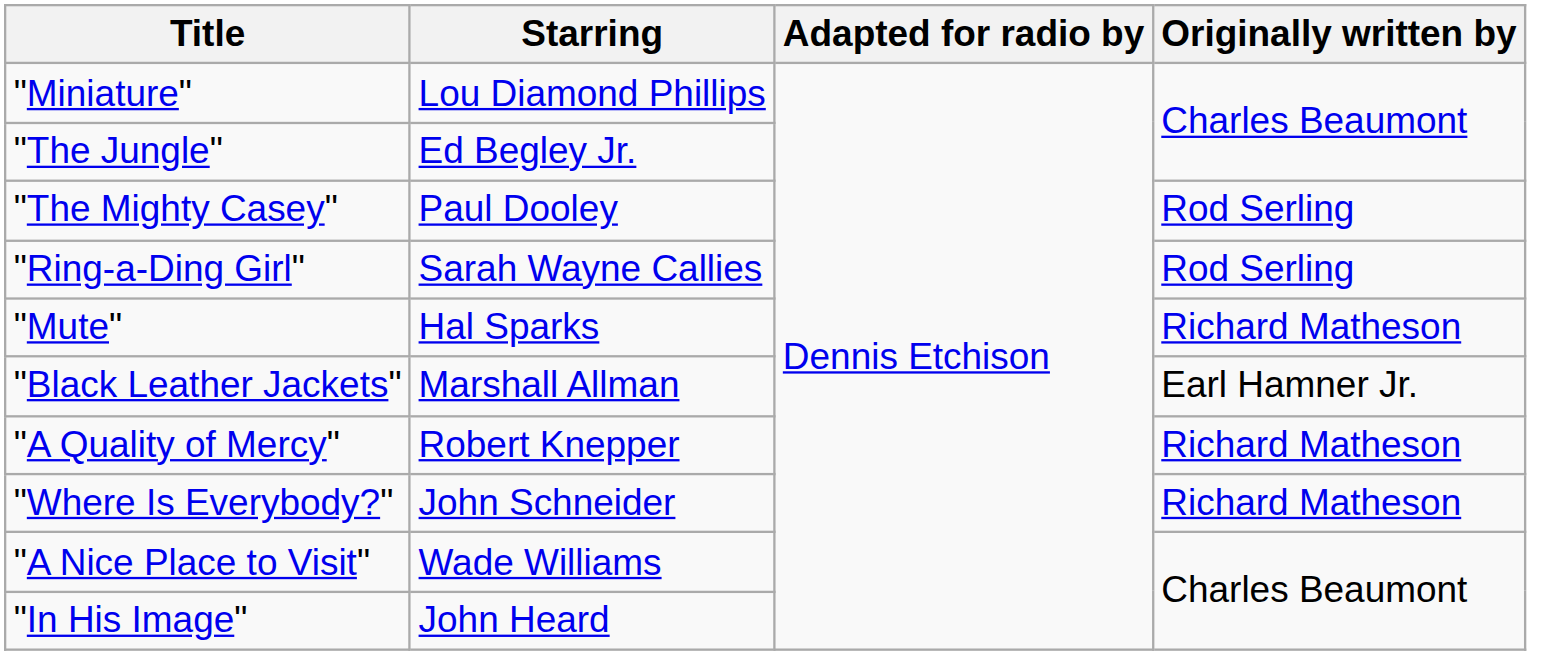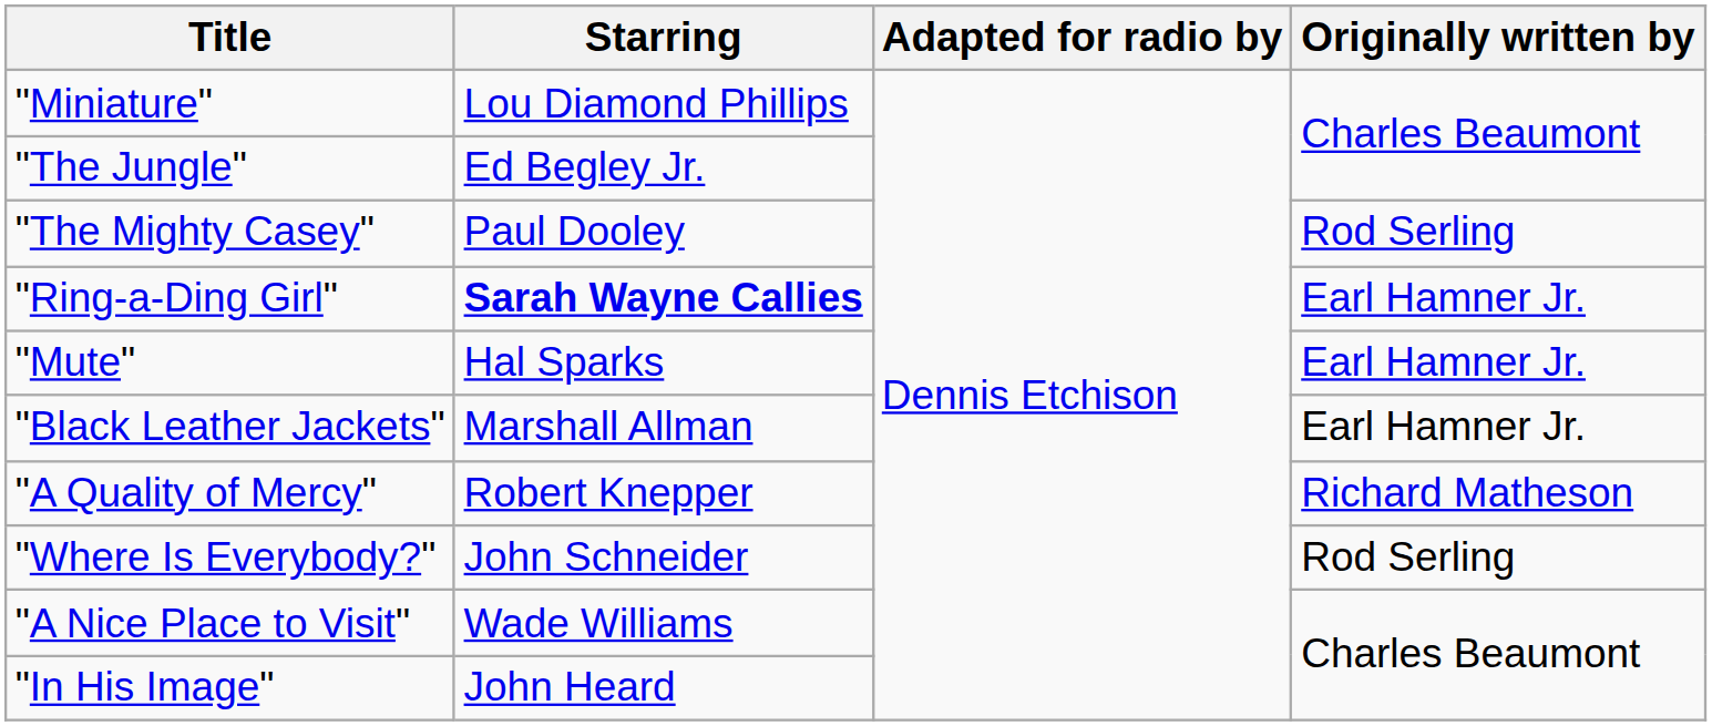"Ring-a-Ding Girl" | Starring: normal -> bold
"Ring-a-Ding Girl" | Originally written by: Rod Serling -> Earl Hamner Jr.
"Mute" | Originally written by: Richard Matheson -> Earl Hamner Jr.
"Where Is Everybody?" | Originally written by: Richard Matheson -> Rod Serling
